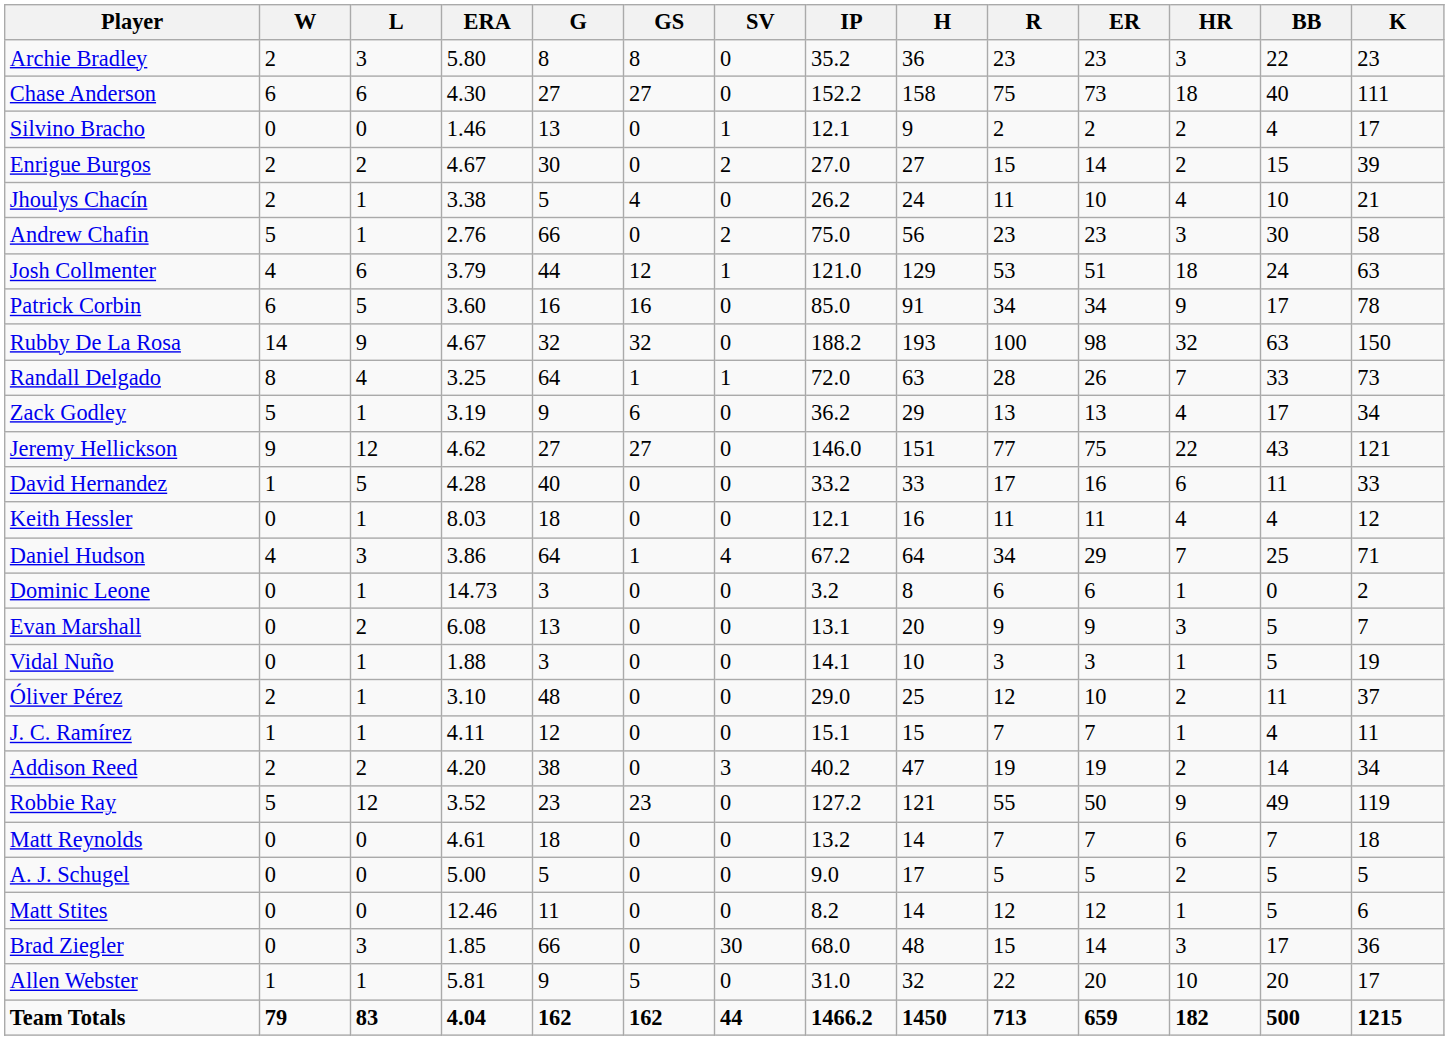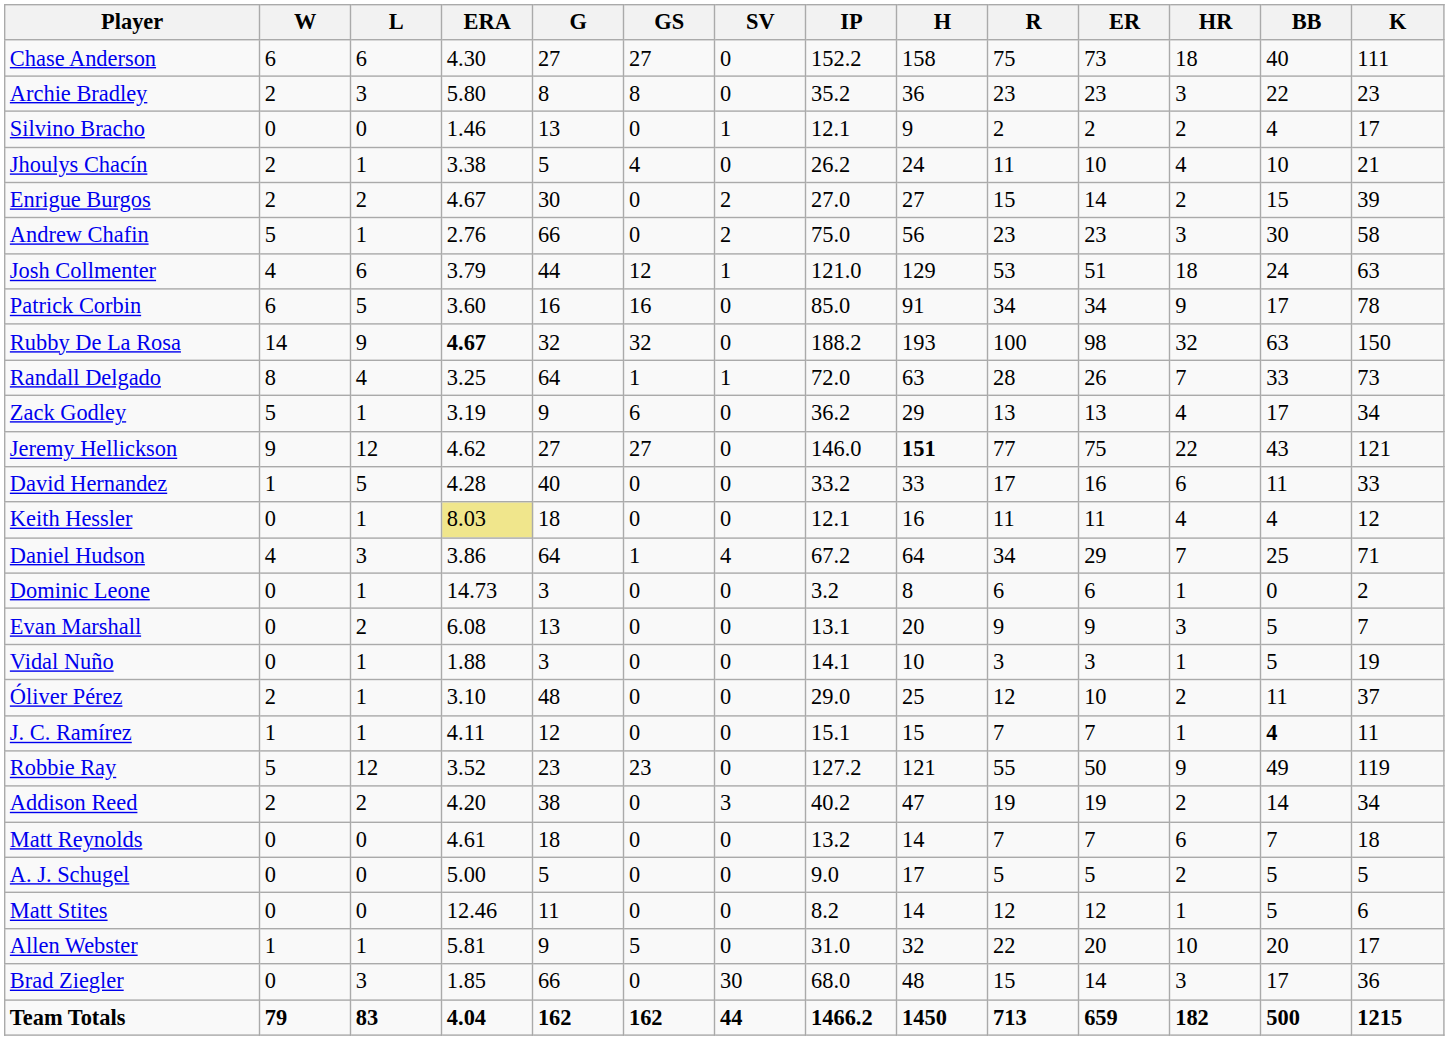rows swapped: Chase Anderson <-> Archie Bradley
rows swapped: Enrigue Burgos <-> Jhoulys Chacín
Rubby De La Rosa | ERA: normal -> bold
Jeremy Hellickson | H: normal -> bold
Keith Hessler | ERA: no background -> khaki background
J. C. Ramírez | BB: normal -> bold
rows swapped: Robbie Ray <-> Addison Reed
rows swapped: Allen Webster <-> Brad Ziegler
